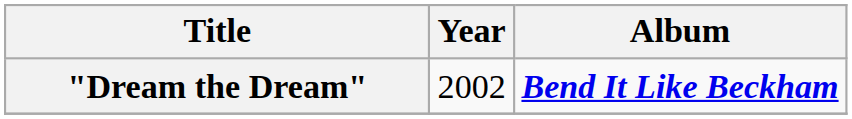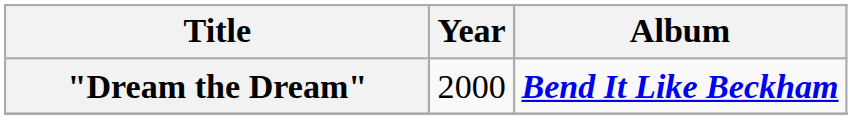"Dream the Dream" | Year: 2002 -> 2000
